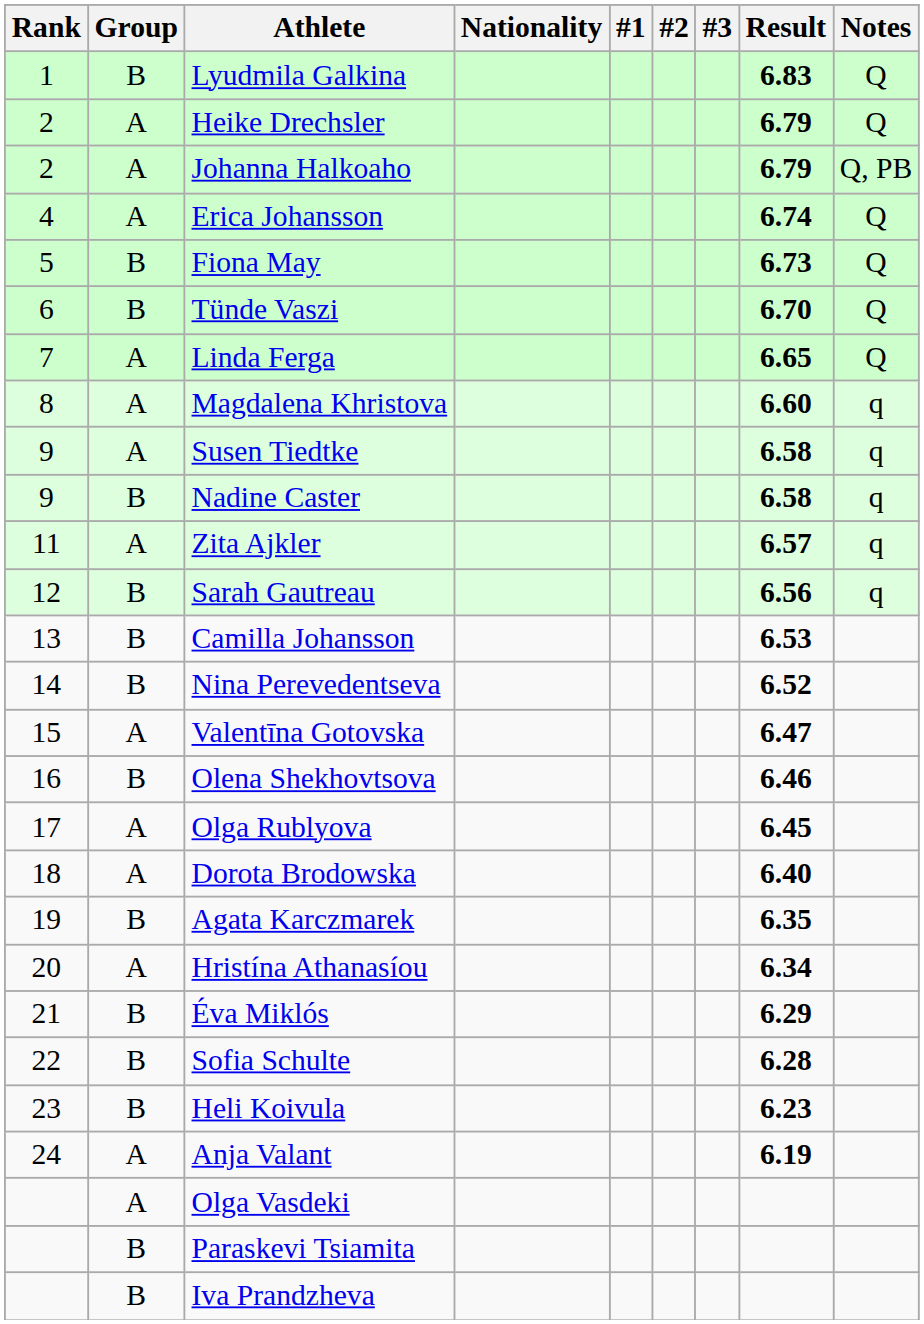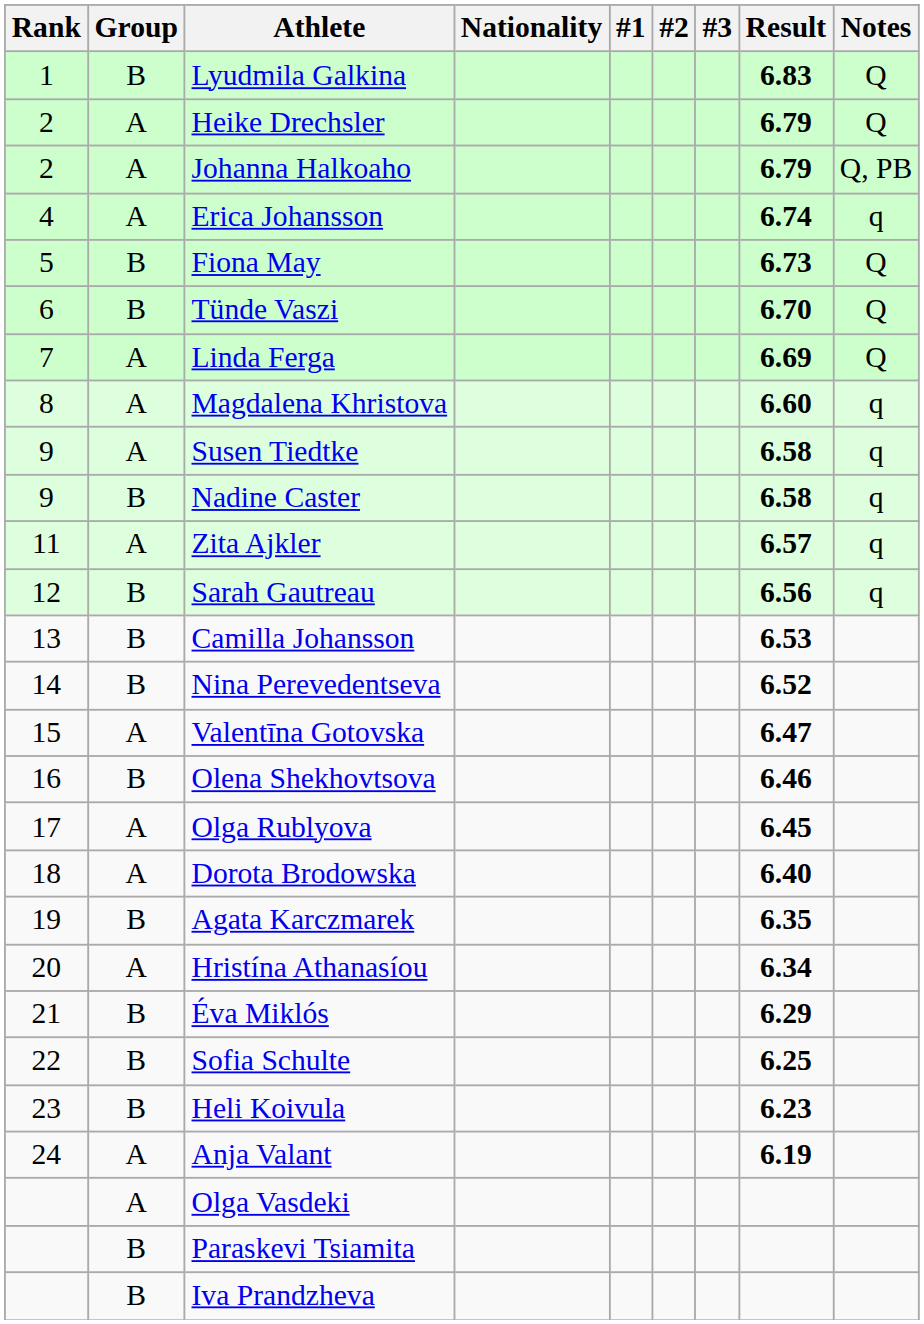Erica Johansson | Notes: Q -> q
Linda Ferga | Result: 6.65 -> 6.69
Sofia Schulte | Result: 6.28 -> 6.25
